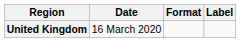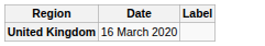- column: Format
